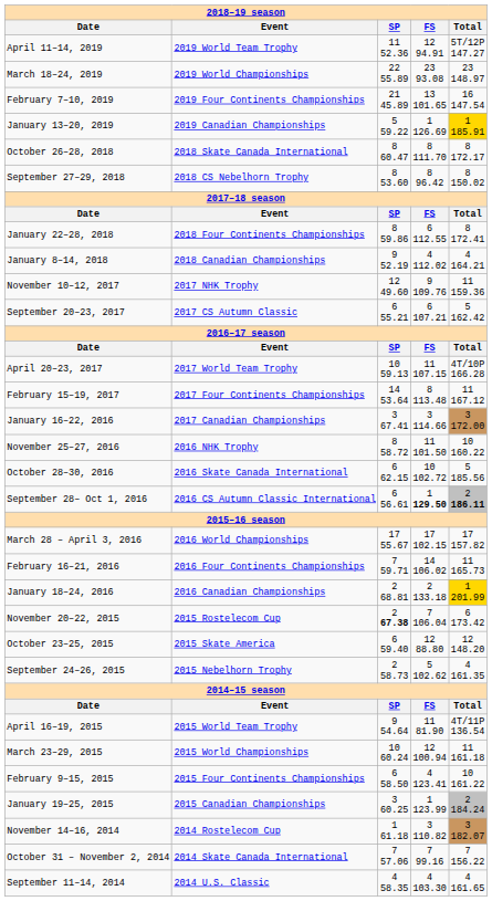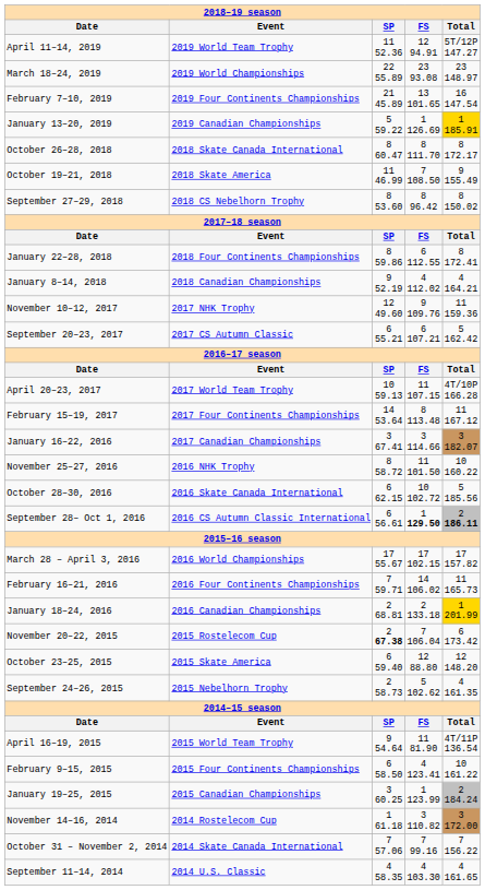+ row: October 19–21, 2018 | 2018 Skate America | 11 46.99 | 7 108.50 | 9 155.49
January 16–22, 2016 | Total: 3 172.00 -> 3 182.07
- row: March 23–29, 2015 | 2015 World Championships | 10 60.24 | 12 100.94 | 11 161.18
November 14–16, 2014 | Total: 3 182.07 -> 3 172.00
